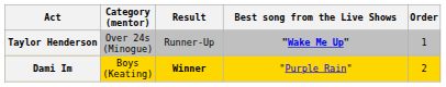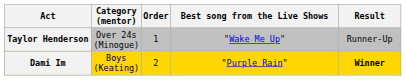columns swapped: Order <-> Result
Taylor Henderson | Best song from the Live Shows: bold -> normal
